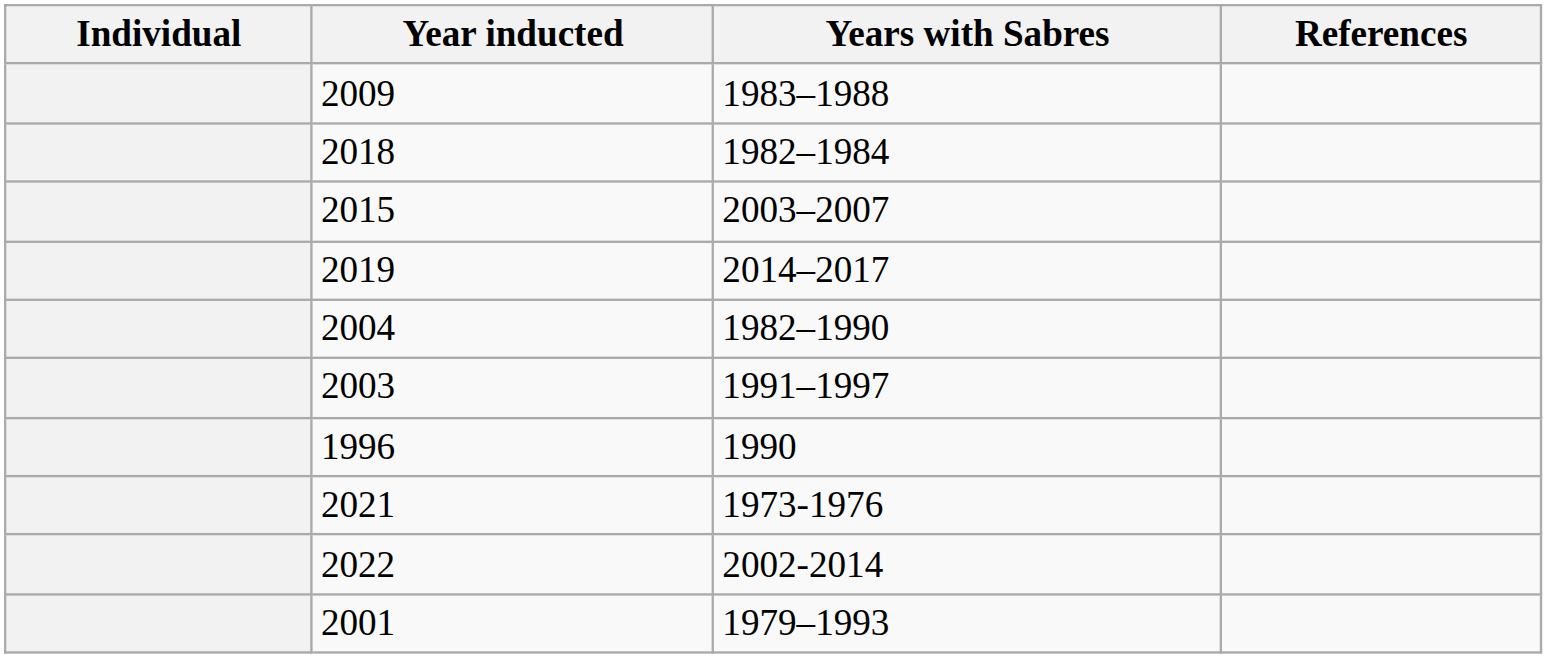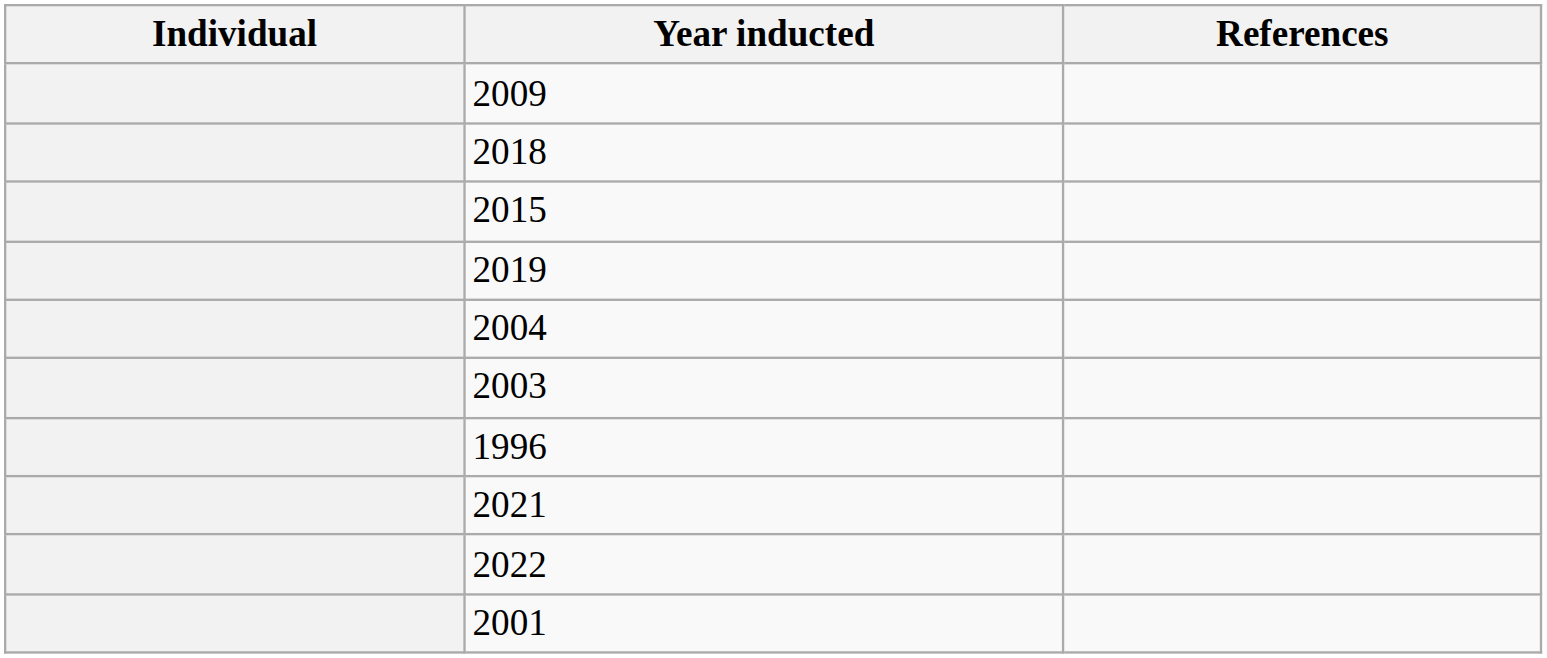- column: Years with Sabres | 1983–1988 | 1982–1984 | 2003–2007 | 2014–2017 | 1982–1990 | 1991–1997 | 1990 | 1973-1976 | 2002-2014 | 1979–1993
